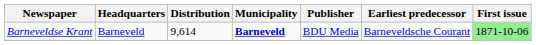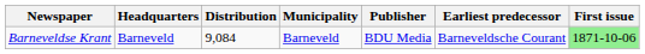Barneveldse Krant | Distribution: 9,614 -> 9,084
Barneveldse Krant | Municipality: bold -> normal
